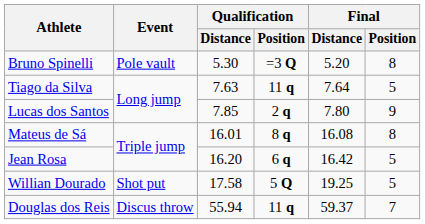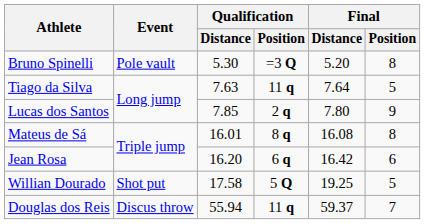Jean Rosa | Final / Position: 5 -> 6
